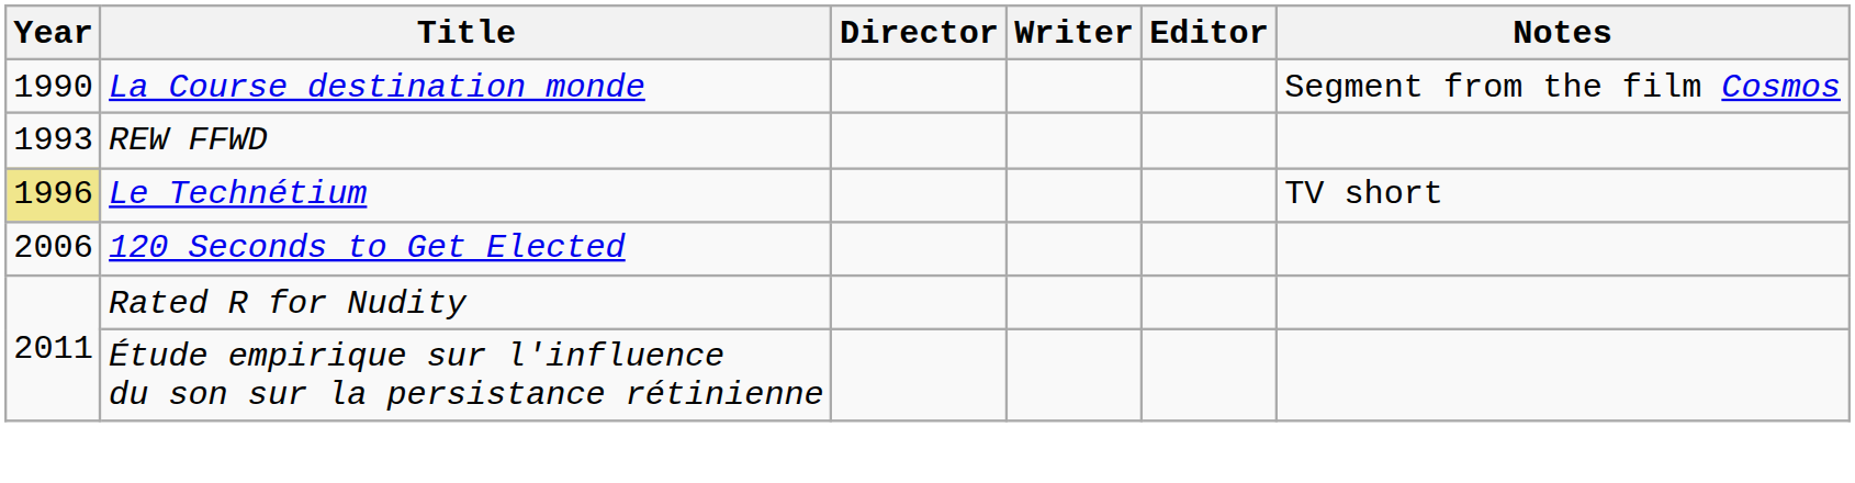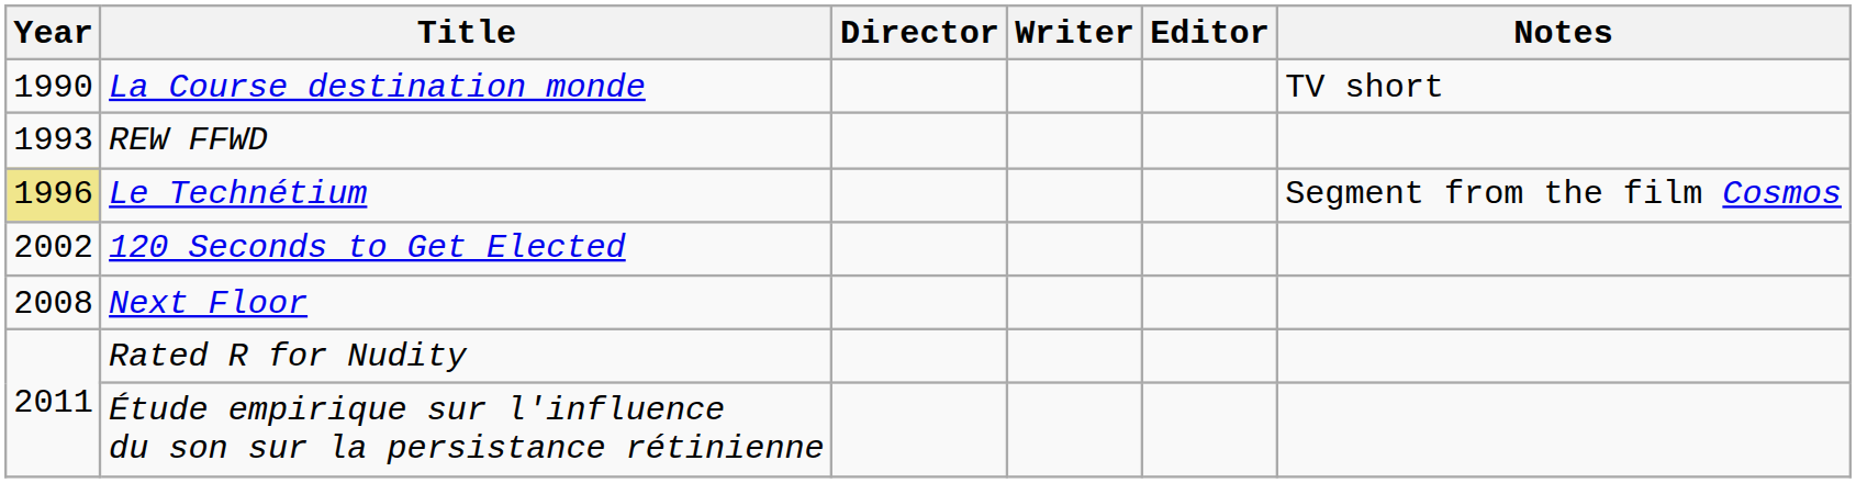La Course destination monde | Notes: Segment from the film Cosmos -> TV short
Le Technétium | Notes: TV short -> Segment from the film Cosmos
120 Seconds to Get Elected | Year: 2006 -> 2002
+ row: 2008 | Next Floor
